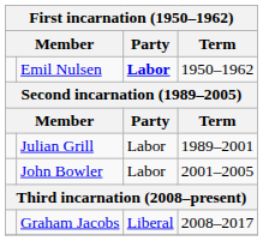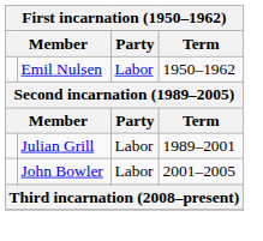Emil Nulsen | Party: bold -> normal
- row: Graham Jacobs | Liberal | 2008–2017
